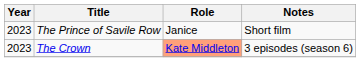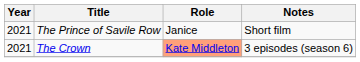The Prince of Savile Row | Year: 2023 -> 2021
The Crown | Year: 2023 -> 2021
